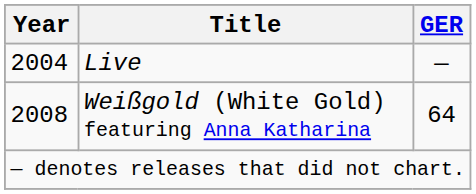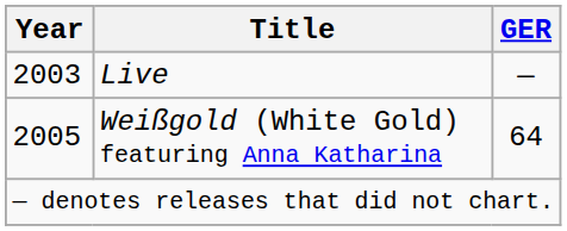Live | Year: 2004 -> 2003
Weißgold (White Gold) featuring Anna Katharina | Year: 2008 -> 2005
